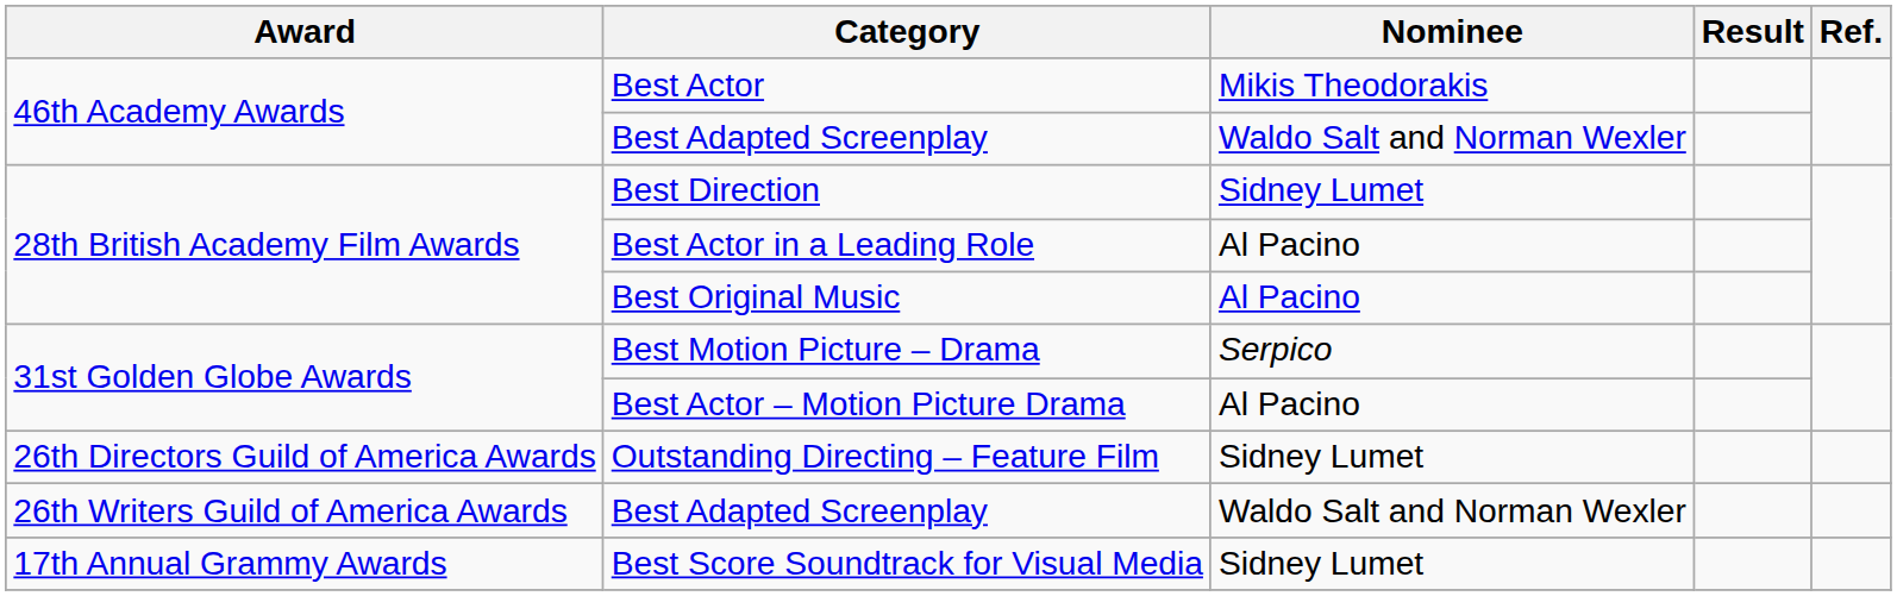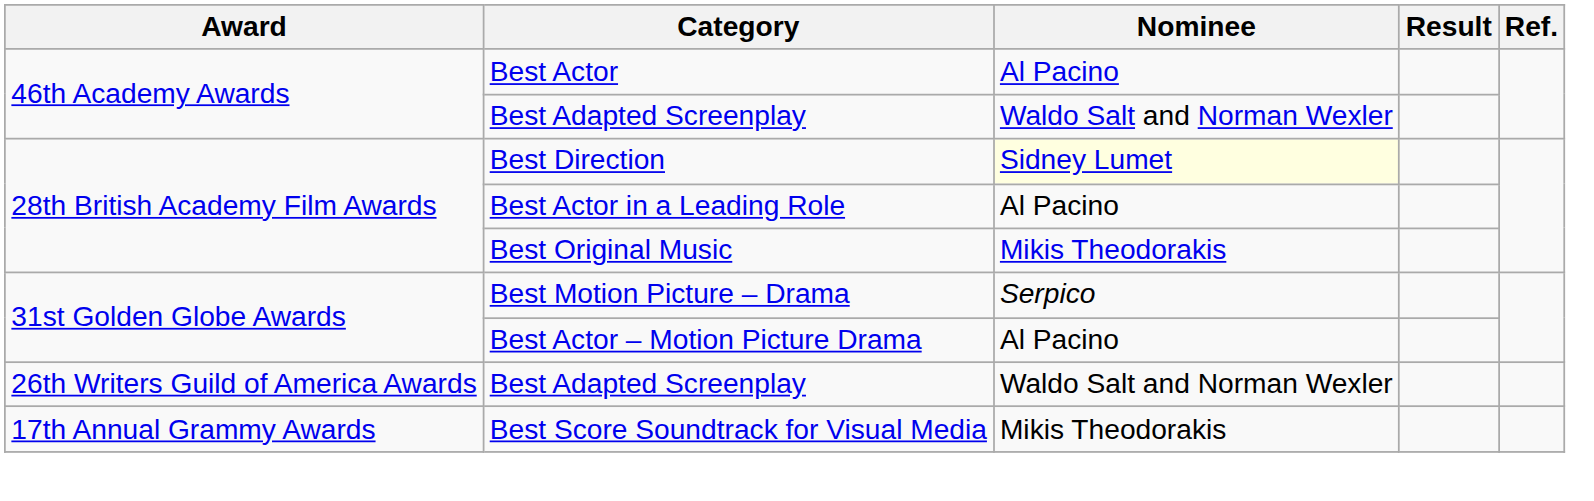Best Actor | Nominee: Mikis Theodorakis -> Al Pacino
Best Direction | Nominee: no background -> lightyellow background
Best Original Music | Nominee: Al Pacino -> Mikis Theodorakis
- row: 26th Directors Guild of America Awards | Outstanding Directing – Feature Film | Sidney Lumet
Best Score Soundtrack for Visual Media | Nominee: Sidney Lumet -> Mikis Theodorakis
